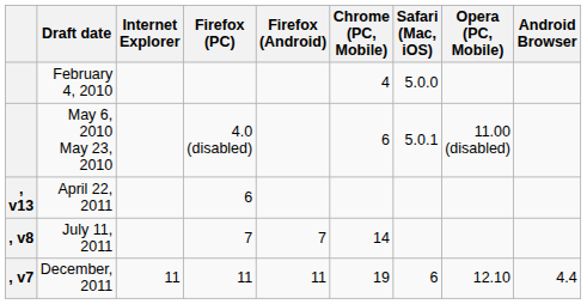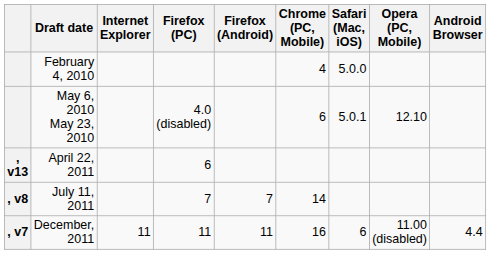May 6, 2010 May 23, 2010 | Opera (PC, Mobile): 11.00 (disabled) -> 12.10
December, 2011 | Chrome (PC, Mobile): 19 -> 16
December, 2011 | Opera (PC, Mobile): 12.10 -> 11.00 (disabled)
